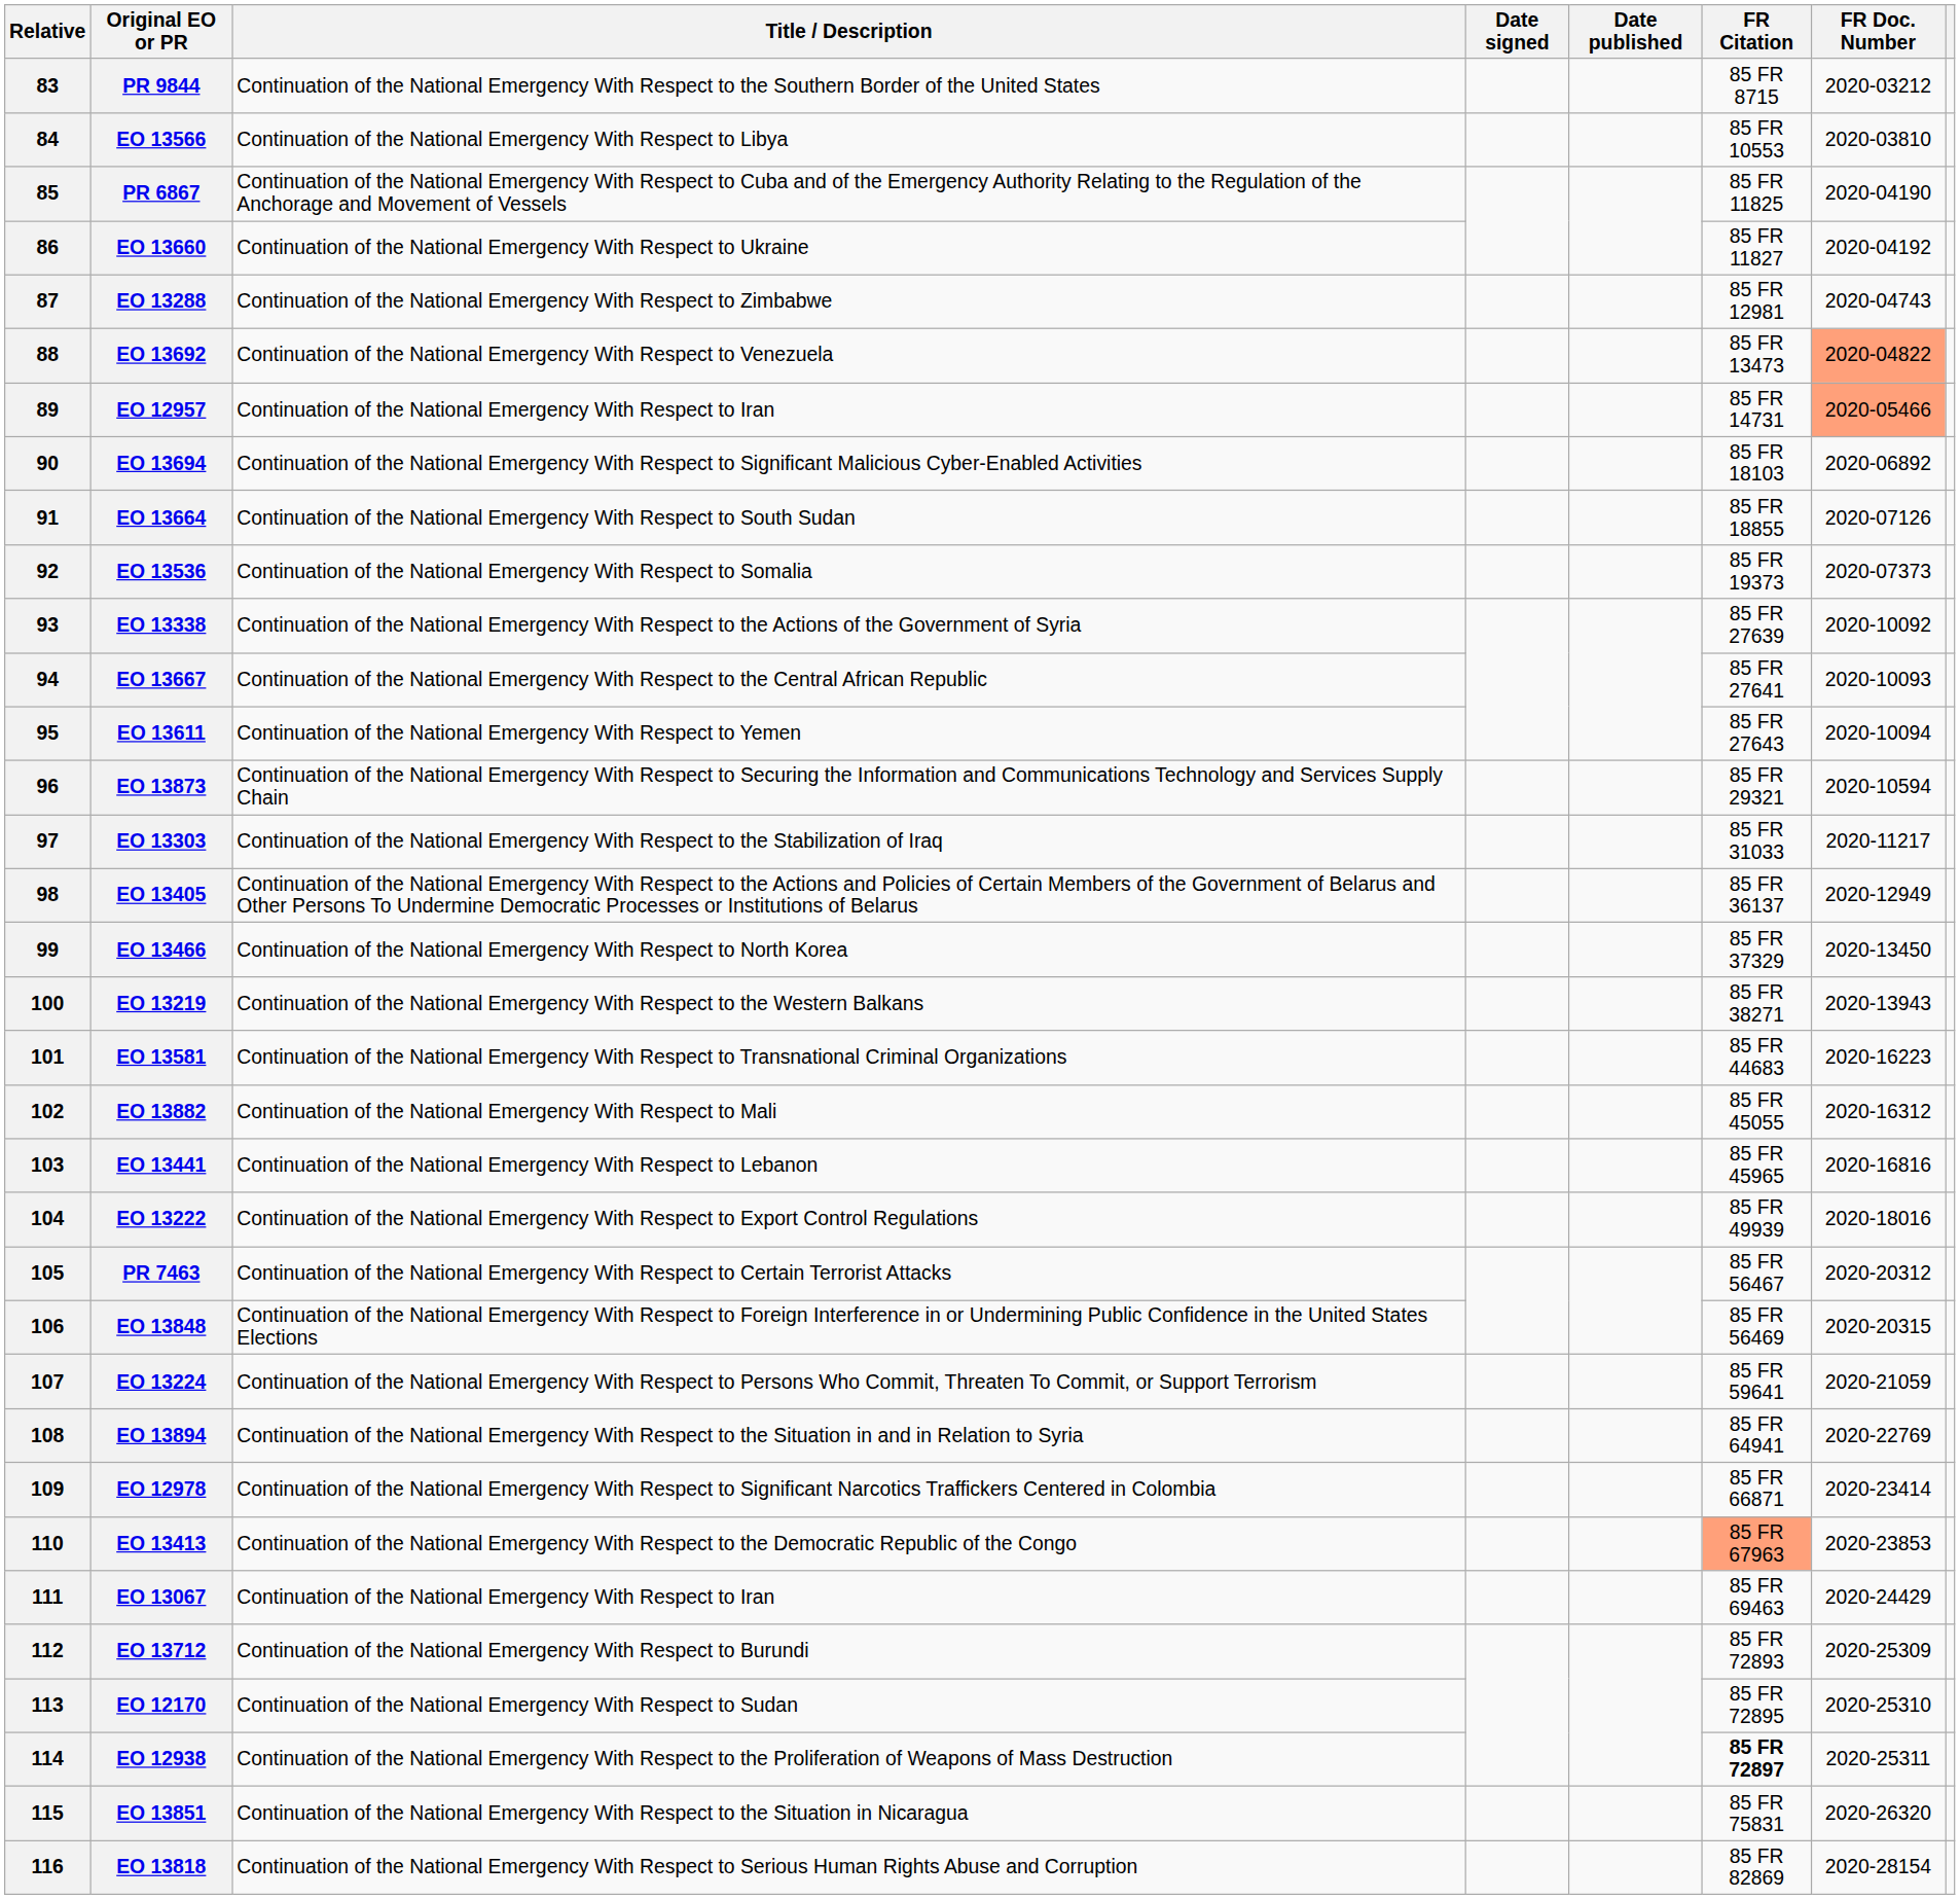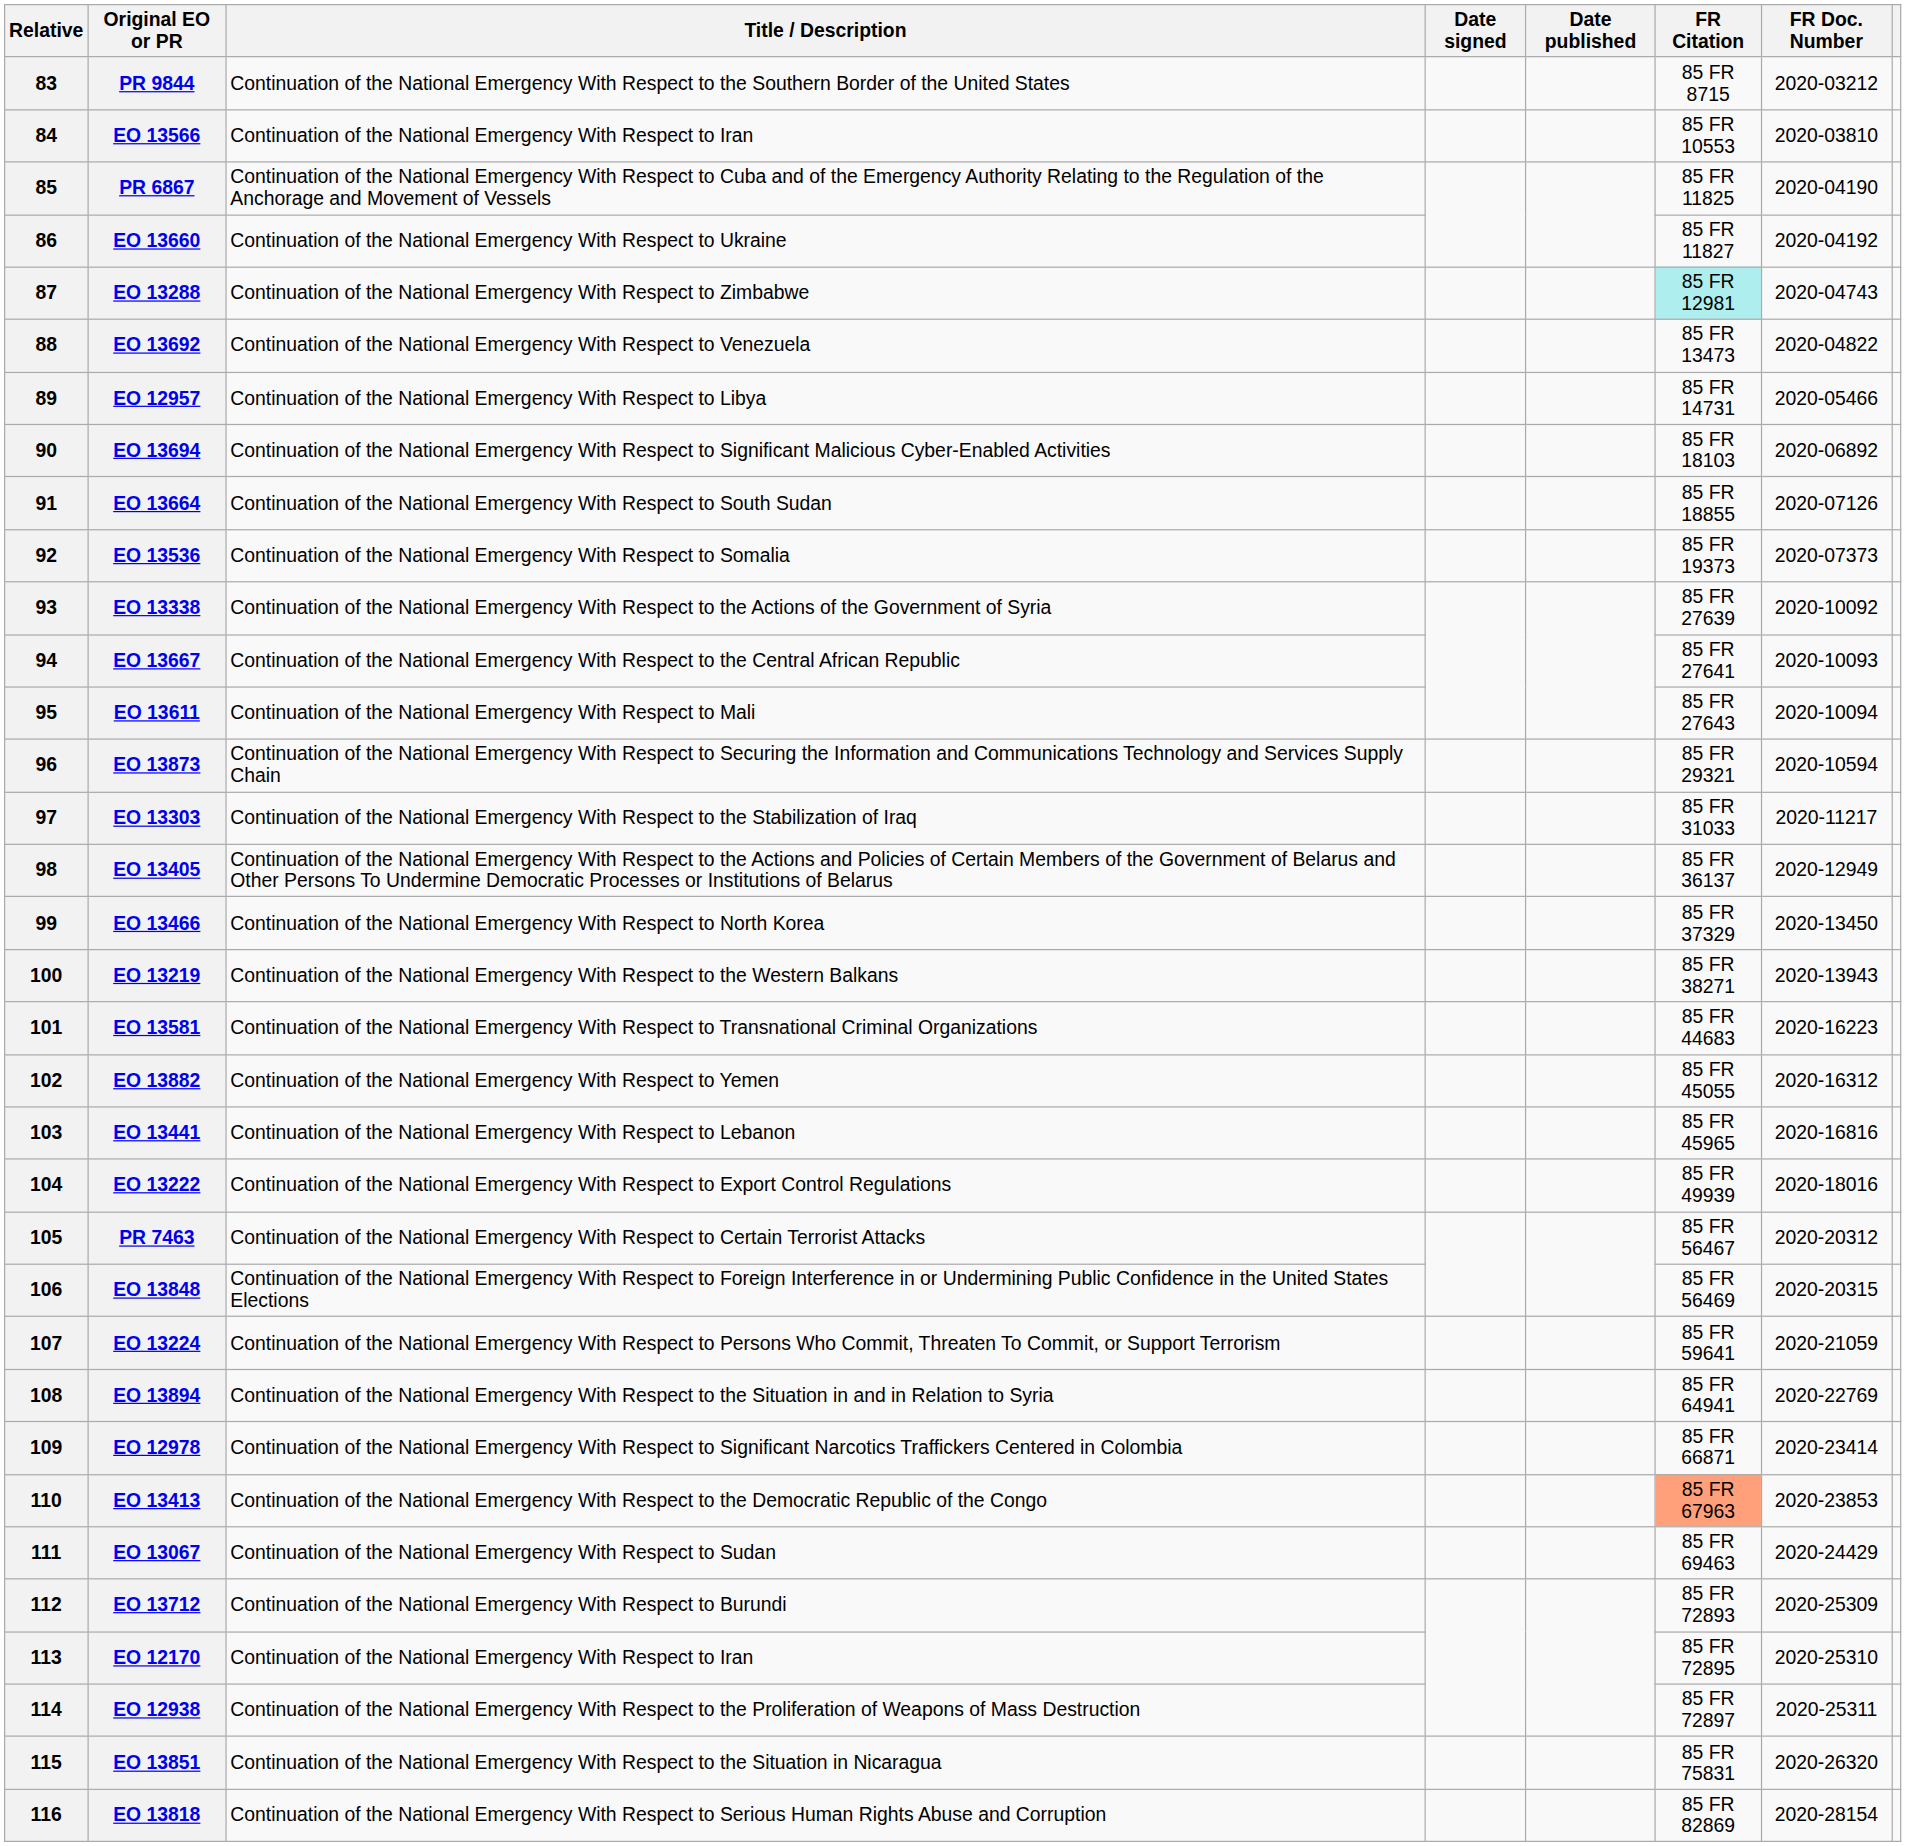EO 13566 | Title / Description: Continuation of the National Emergency With Respect to Libya -> Continuation of the National Emergency With Respect to Iran
EO 13288 | FR Citation: no background -> paleturquoise background
EO 13692 | FR Doc. Number: lightsalmon background -> no background
EO 12957 | Title / Description: Continuation of the National Emergency With Respect to Iran -> Continuation of the National Emergency With Respect to Libya
EO 12957 | FR Doc. Number: lightsalmon background -> no background
EO 13611 | Title / Description: Continuation of the National Emergency With Respect to Yemen -> Continuation of the National Emergency With Respect to Mali
EO 13882 | Title / Description: Continuation of the National Emergency With Respect to Mali -> Continuation of the National Emergency With Respect to Yemen
EO 13067 | Title / Description: Continuation of the National Emergency With Respect to Iran -> Continuation of the National Emergency With Respect to Sudan
EO 12170 | Title / Description: Continuation of the National Emergency With Respect to Sudan -> Continuation of the National Emergency With Respect to Iran
EO 12938 | FR Citation: bold -> normal
